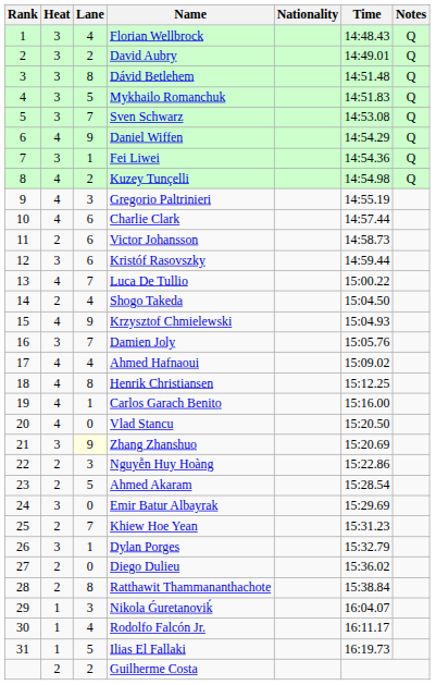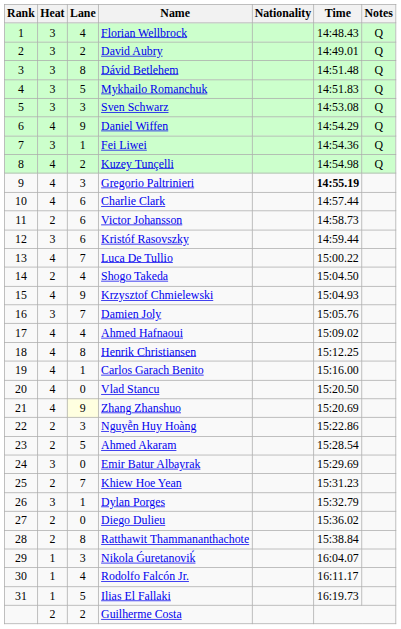Sven Schwarz | Lane: 7 -> 3
Gregorio Paltrinieri | Time: normal -> bold
Zhang Zhanshuo | Heat: 3 -> 4
